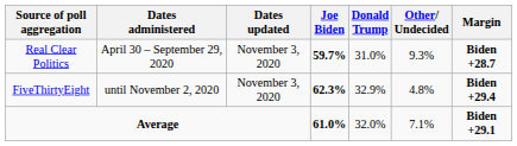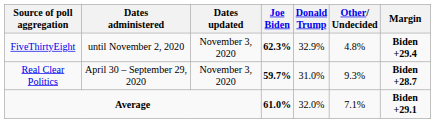rows swapped: Real Clear Politics <-> FiveThirtyEight
